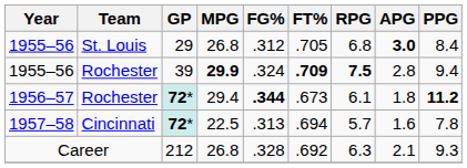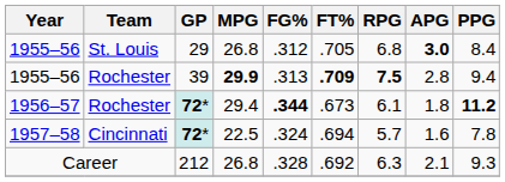1955–56 / Rochester | FG%: .324 -> .313
1957–58 | FG%: .313 -> .324
